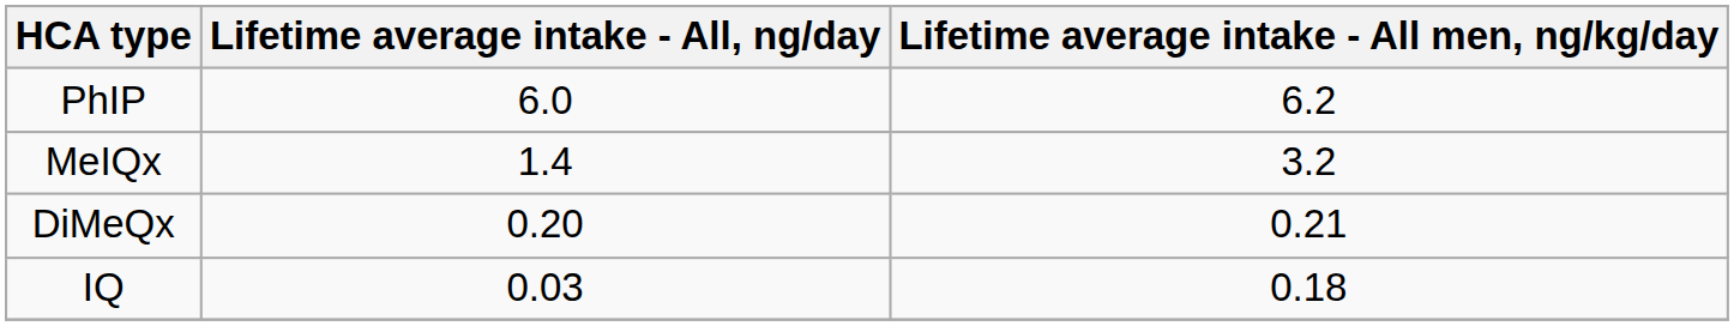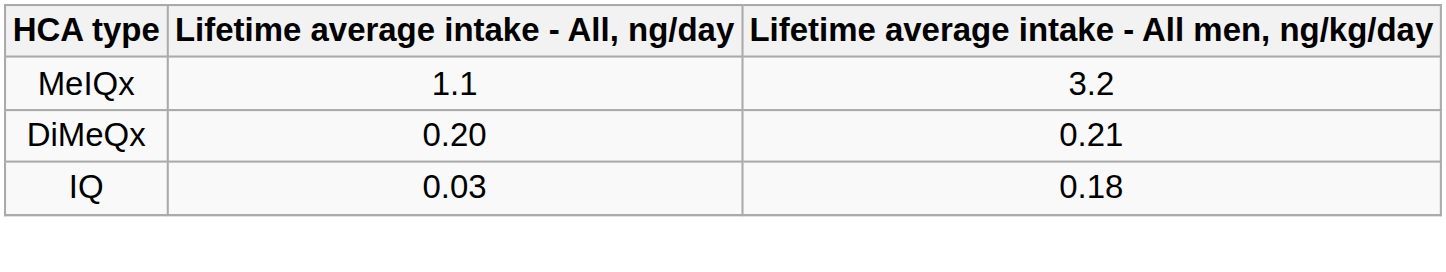- row: PhIP | 6.0 | 6.2
MeIQx | Lifetime average intake - All, ng/day: 1.4 -> 1.1
